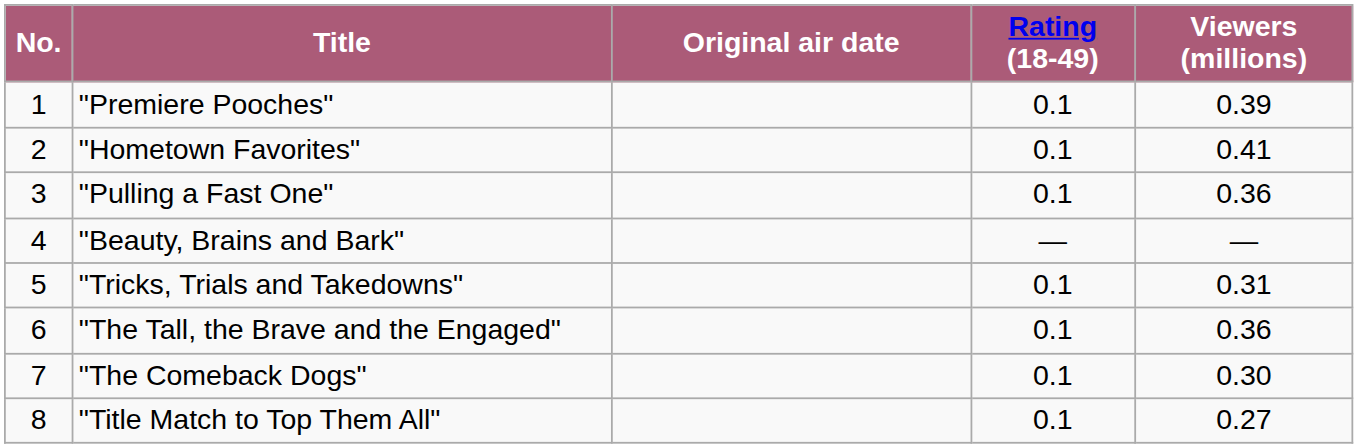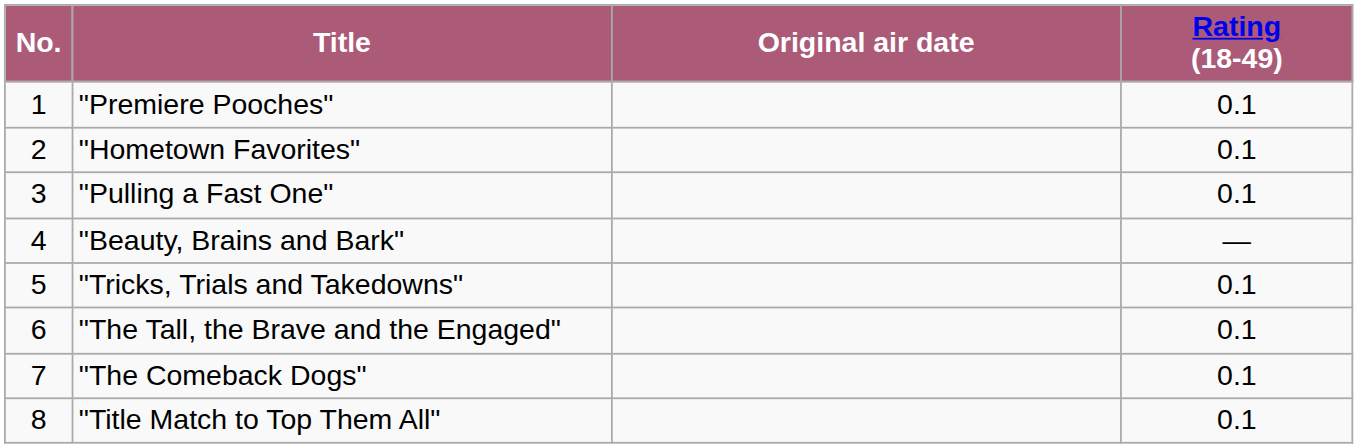- column: Viewers (millions) | 0.39 | 0.41 | 0.36 | — | 0.31 | 0.36 | 0.30 | 0.27
